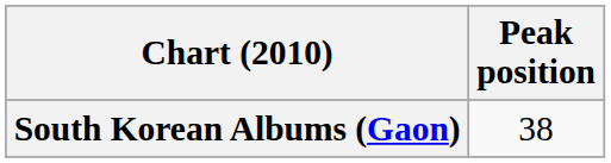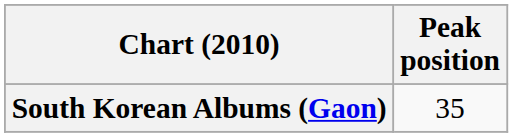South Korean Albums (Gaon) | Peak position: 38 -> 35
